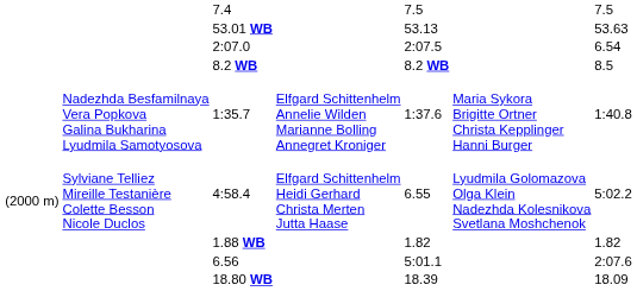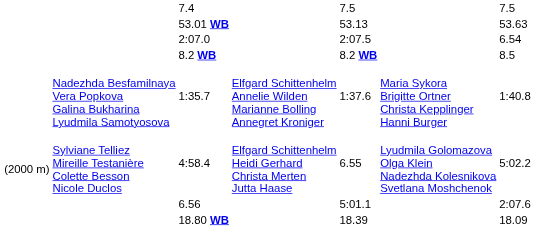- row: 1.88 WB | 1.82 | 1.82
